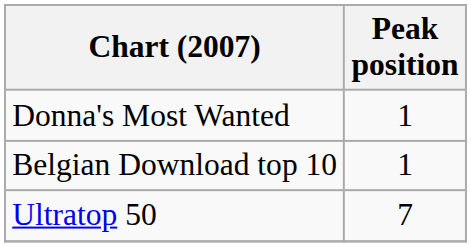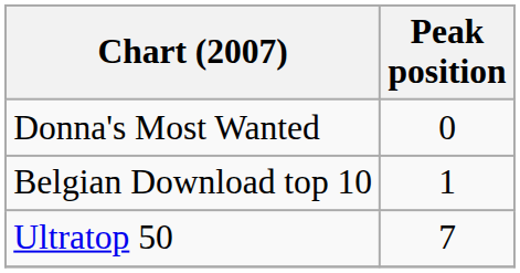Donna's Most Wanted | Peak position: 1 -> 0
